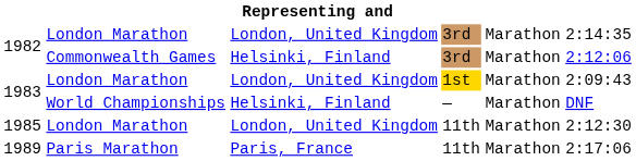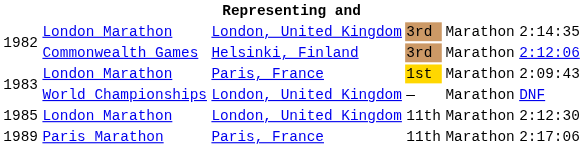1983 / London Marathon | column 3: London, United Kingdom -> Paris, France
1983 / World Championships | column 3: Helsinki, Finland -> London, United Kingdom
